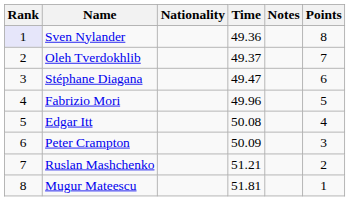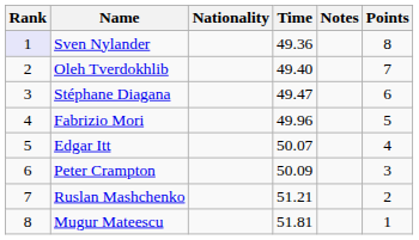Oleh Tverdokhlib | Time: 49.37 -> 49.40
Edgar Itt | Time: 50.08 -> 50.07
